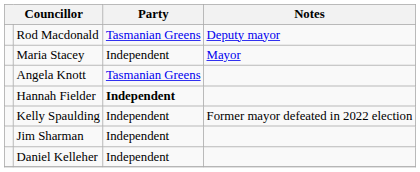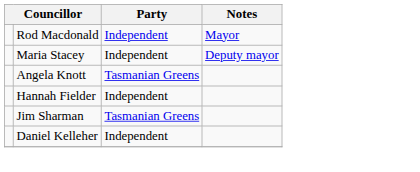Rod Macdonald | Party: Tasmanian Greens -> Independent
Rod Macdonald | Notes: Deputy mayor -> Mayor
Maria Stacey | Notes: Mayor -> Deputy mayor
Hannah Fielder | Party: bold -> normal
- row: Kelly Spaulding | Independent | Former mayor defeated in 2022 election
Jim Sharman | Party: Independent -> Tasmanian Greens
